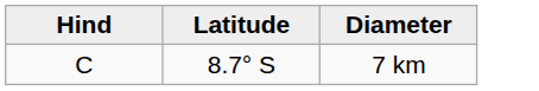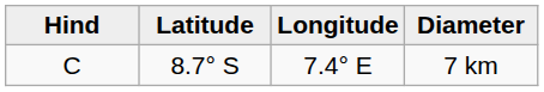+ column: Longitude | 7.4° E
